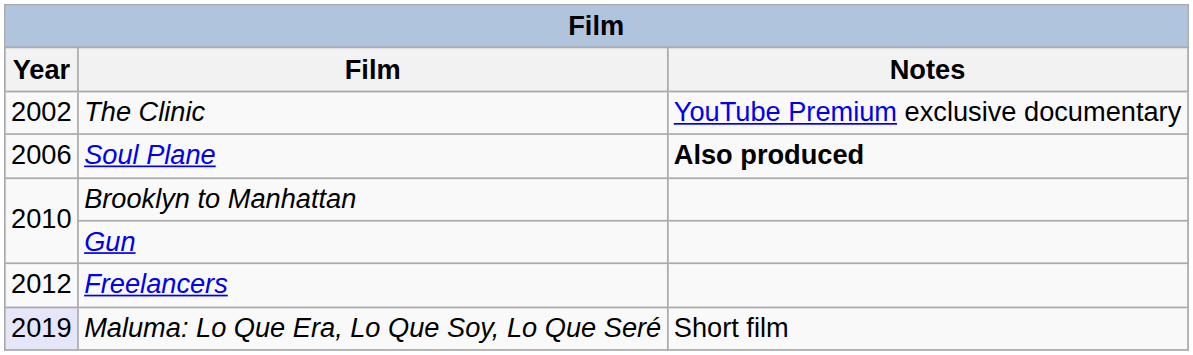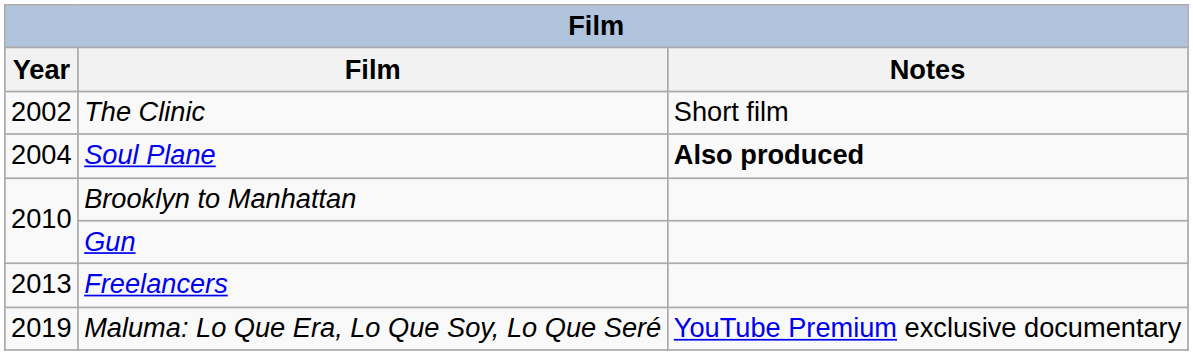The Clinic | Notes: YouTube Premium exclusive documentary -> Short film
Soul Plane | Year: 2006 -> 2004
Freelancers | Year: 2012 -> 2013
Maluma: Lo Que Era, Lo Que Soy, Lo Que Seré | Year: lavender background -> no background
Maluma: Lo Que Era, Lo Que Soy, Lo Que Seré | Notes: Short film -> YouTube Premium exclusive documentary
